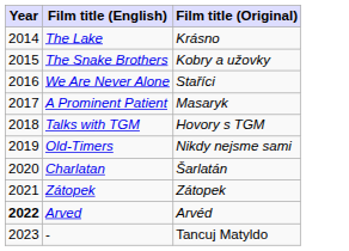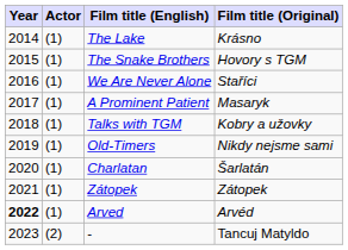+ column: Actor | (1) | (1) | (1) | (1) | (1) | (1) | (1) | (1) | (1) | (2)
The Snake Brothers | Film title (Original): Kobry a užovky -> Hovory s TGM
Talks with TGM | Film title (Original): Hovory s TGM -> Kobry a užovky
